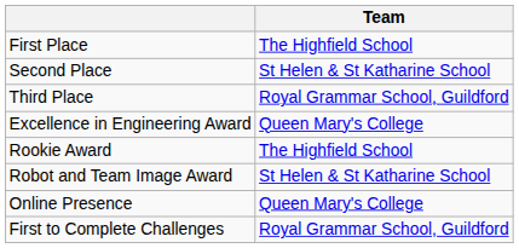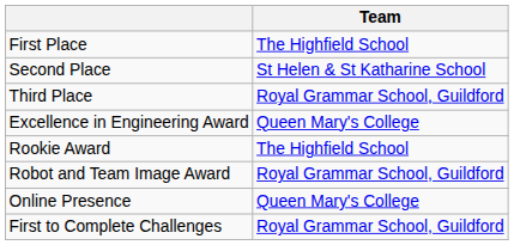Robot and Team Image Award | Team: St Helen & St Katharine School -> Royal Grammar School, Guildford
